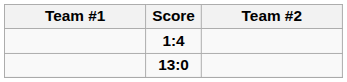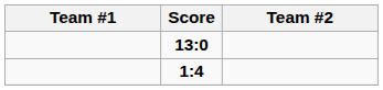rows swapped: 13:0 <-> 1:4
